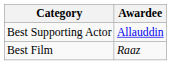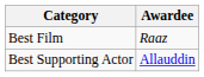rows swapped: Best Film <-> Best Supporting Actor
